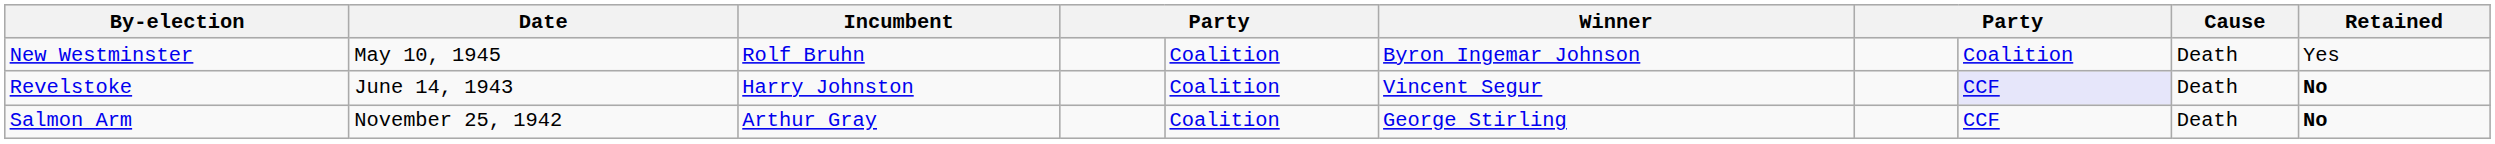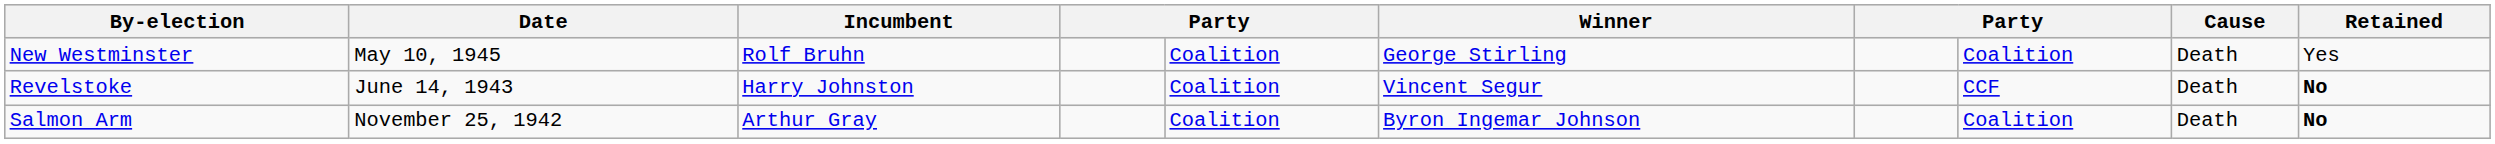New Westminster | Winner: Byron Ingemar Johnson -> George Stirling
Revelstoke | column 8: lavender background -> no background
Salmon Arm | Winner: George Stirling -> Byron Ingemar Johnson
Salmon Arm | column 8: CCF -> Coalition
